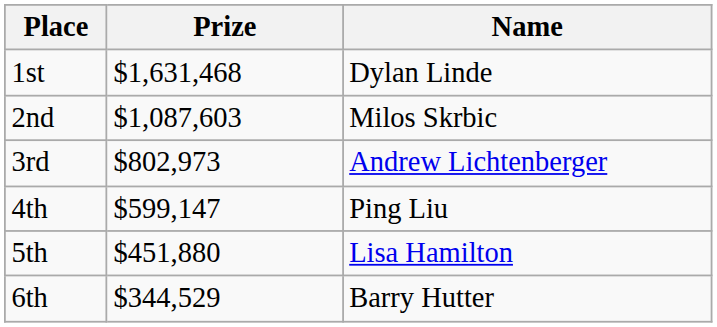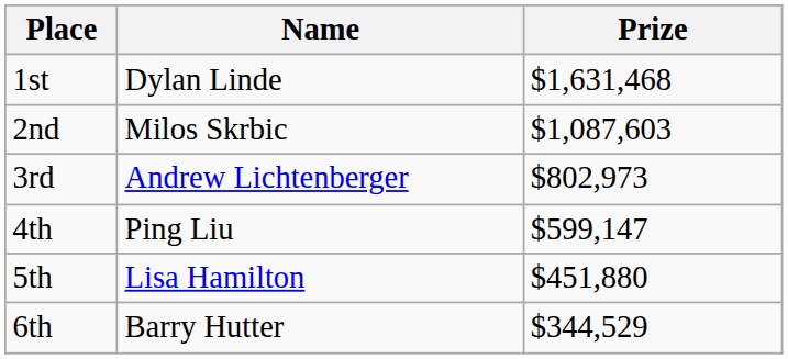columns swapped: Name <-> Prize
